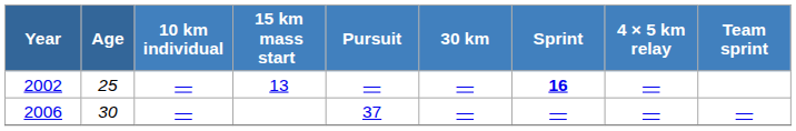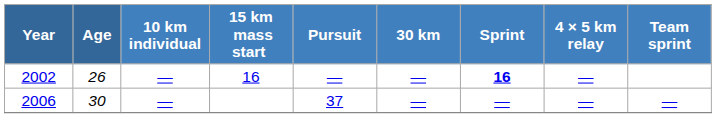2002 | Age: 25 -> 26
2002 | 15 km mass start: 13 -> 16
